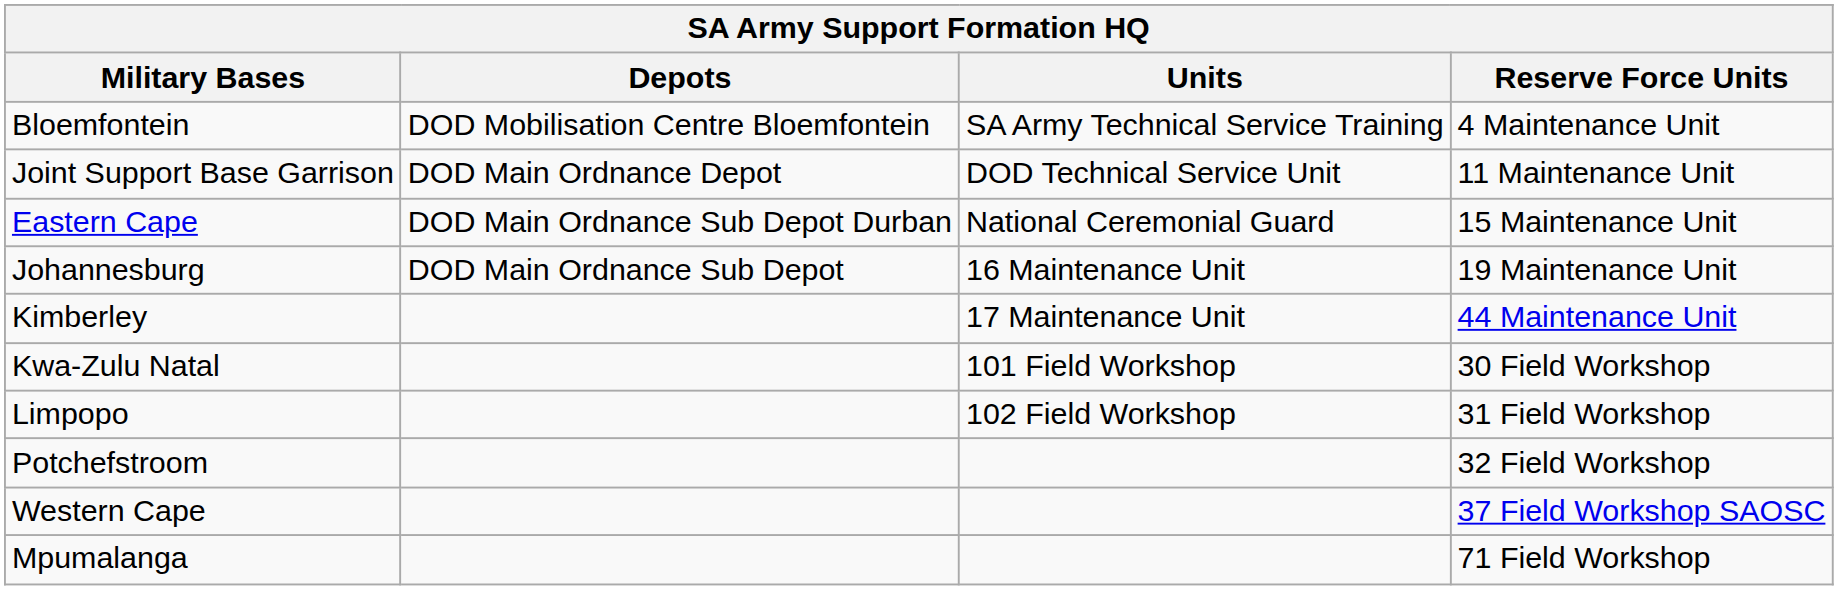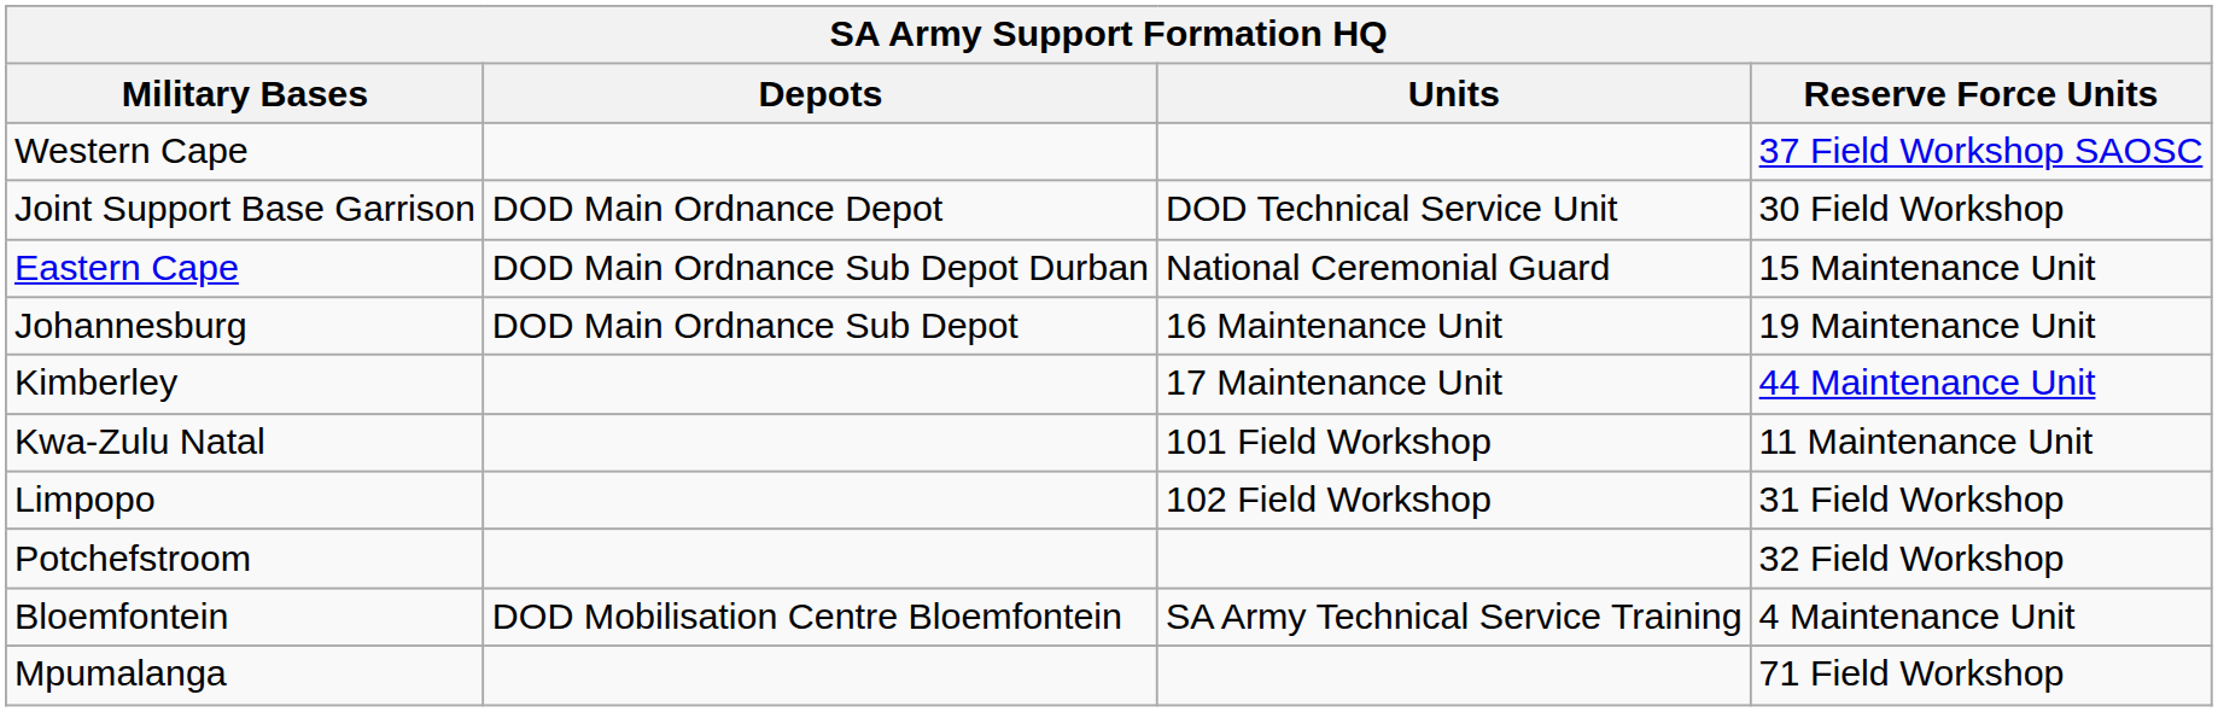rows swapped: Bloemfontein <-> Western Cape
Joint Support Base Garrison | Reserve Force Units: 11 Maintenance Unit -> 30 Field Workshop
Kwa-Zulu Natal | Reserve Force Units: 30 Field Workshop -> 11 Maintenance Unit
